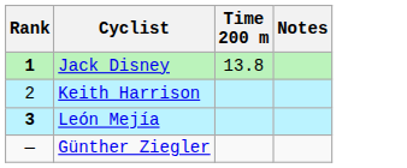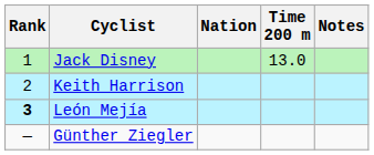+ column: Nation
Jack Disney | Rank: bold -> normal
Jack Disney | Time 200 m: 13.8 -> 13.0
